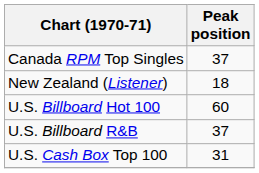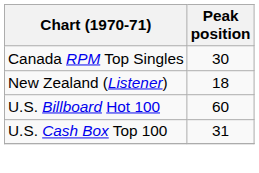Canada RPM Top Singles | Peak position: 37 -> 30
- row: U.S. Billboard R&B | 37
